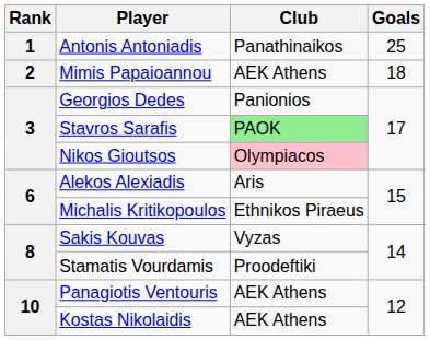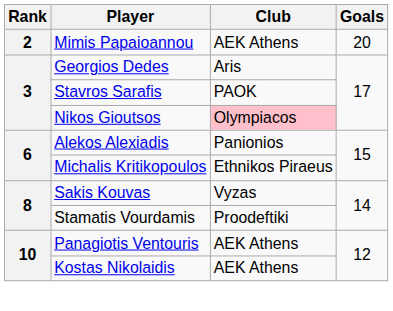- row: 1 | Antonis Antoniadis | Panathinaikos | 25
Mimis Papaioannou | Goals: 18 -> 20
Georgios Dedes | Club: Panionios -> Aris
Stavros Sarafis | Club: lightgreen background -> no background
Alekos Alexiadis | Club: Aris -> Panionios
